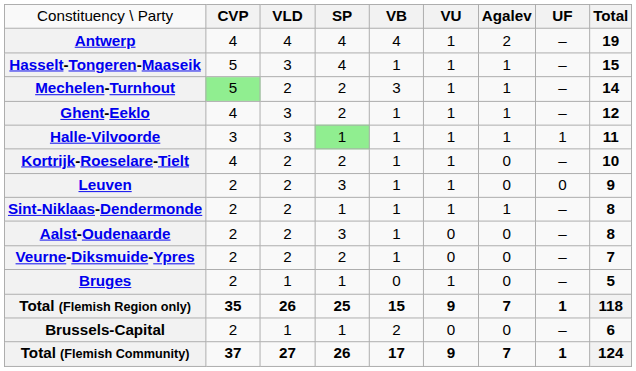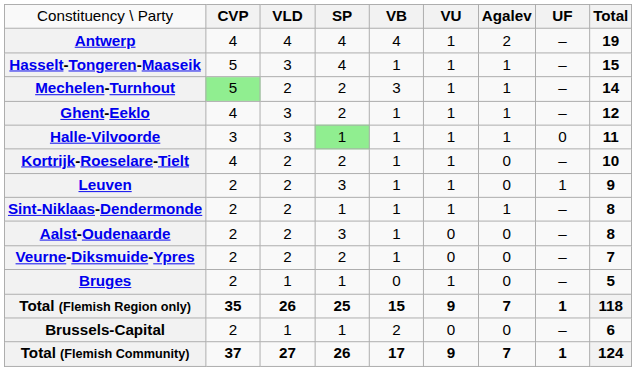Halle-Vilvoorde | column 8: 1 -> 0
Leuven | column 8: 0 -> 1
